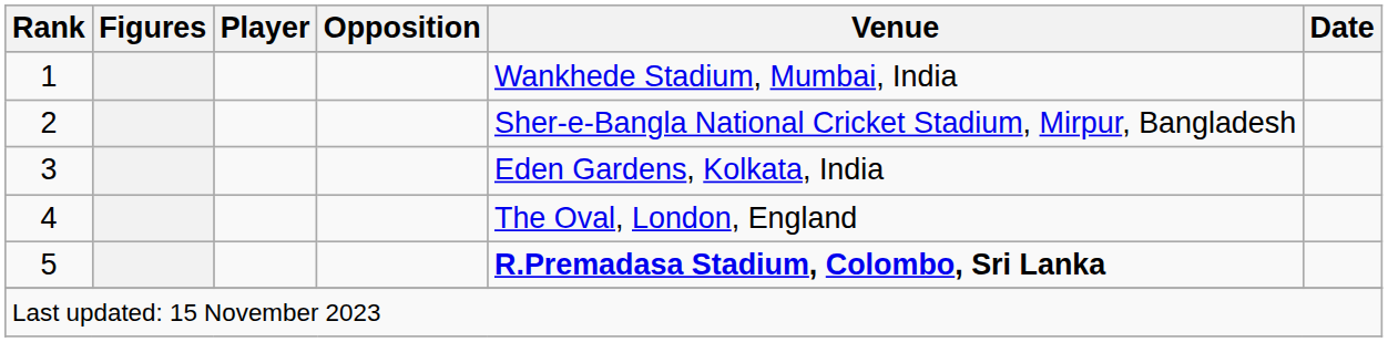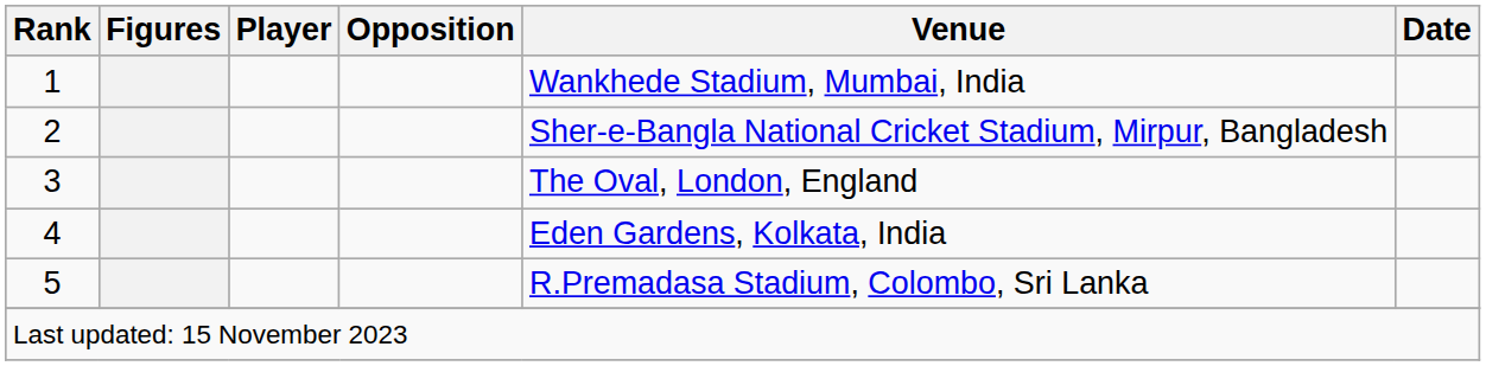3 | Venue: Eden Gardens, Kolkata, India -> The Oval, London, England
4 | Venue: The Oval, London, England -> Eden Gardens, Kolkata, India
5 | Venue: bold -> normal
